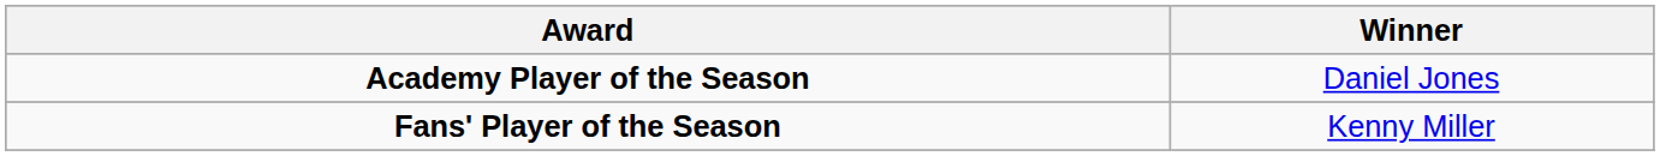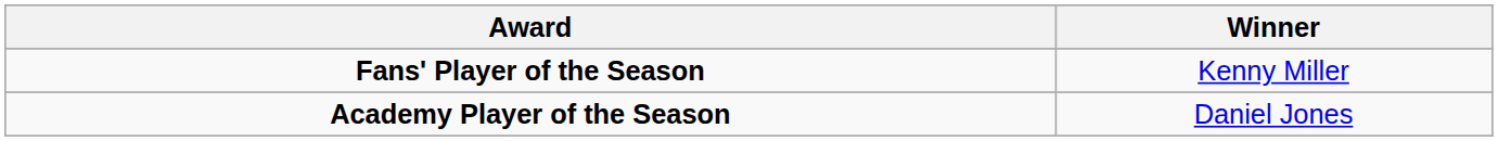rows swapped: Fans' Player of the Season <-> Academy Player of the Season
